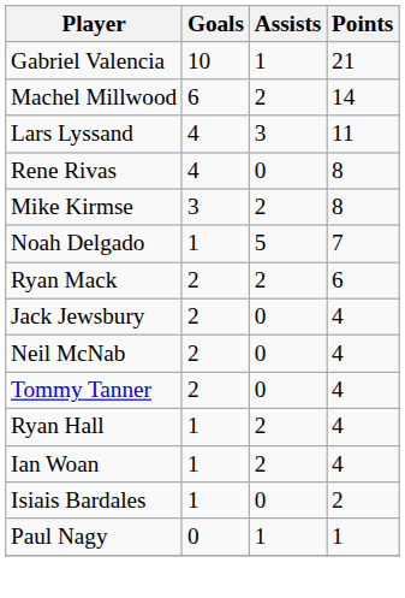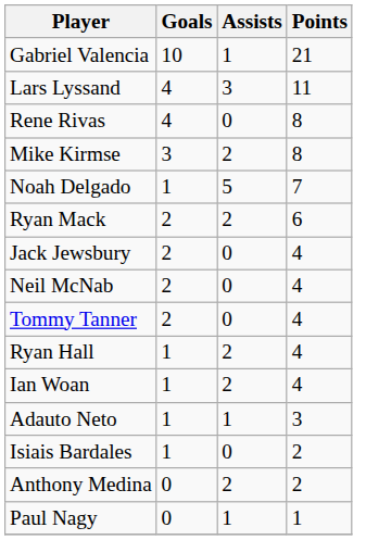- row: Machel Millwood | 6 | 2 | 14
+ row: Adauto Neto | 1 | 1 | 3
+ row: Anthony Medina | 0 | 2 | 2
